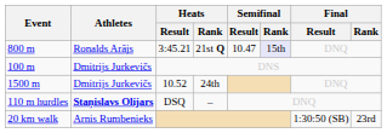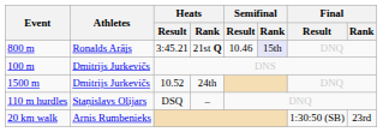21st Q | Semifinal / Result: 10.47 -> 10.46
– | Athletes: bold -> normal
